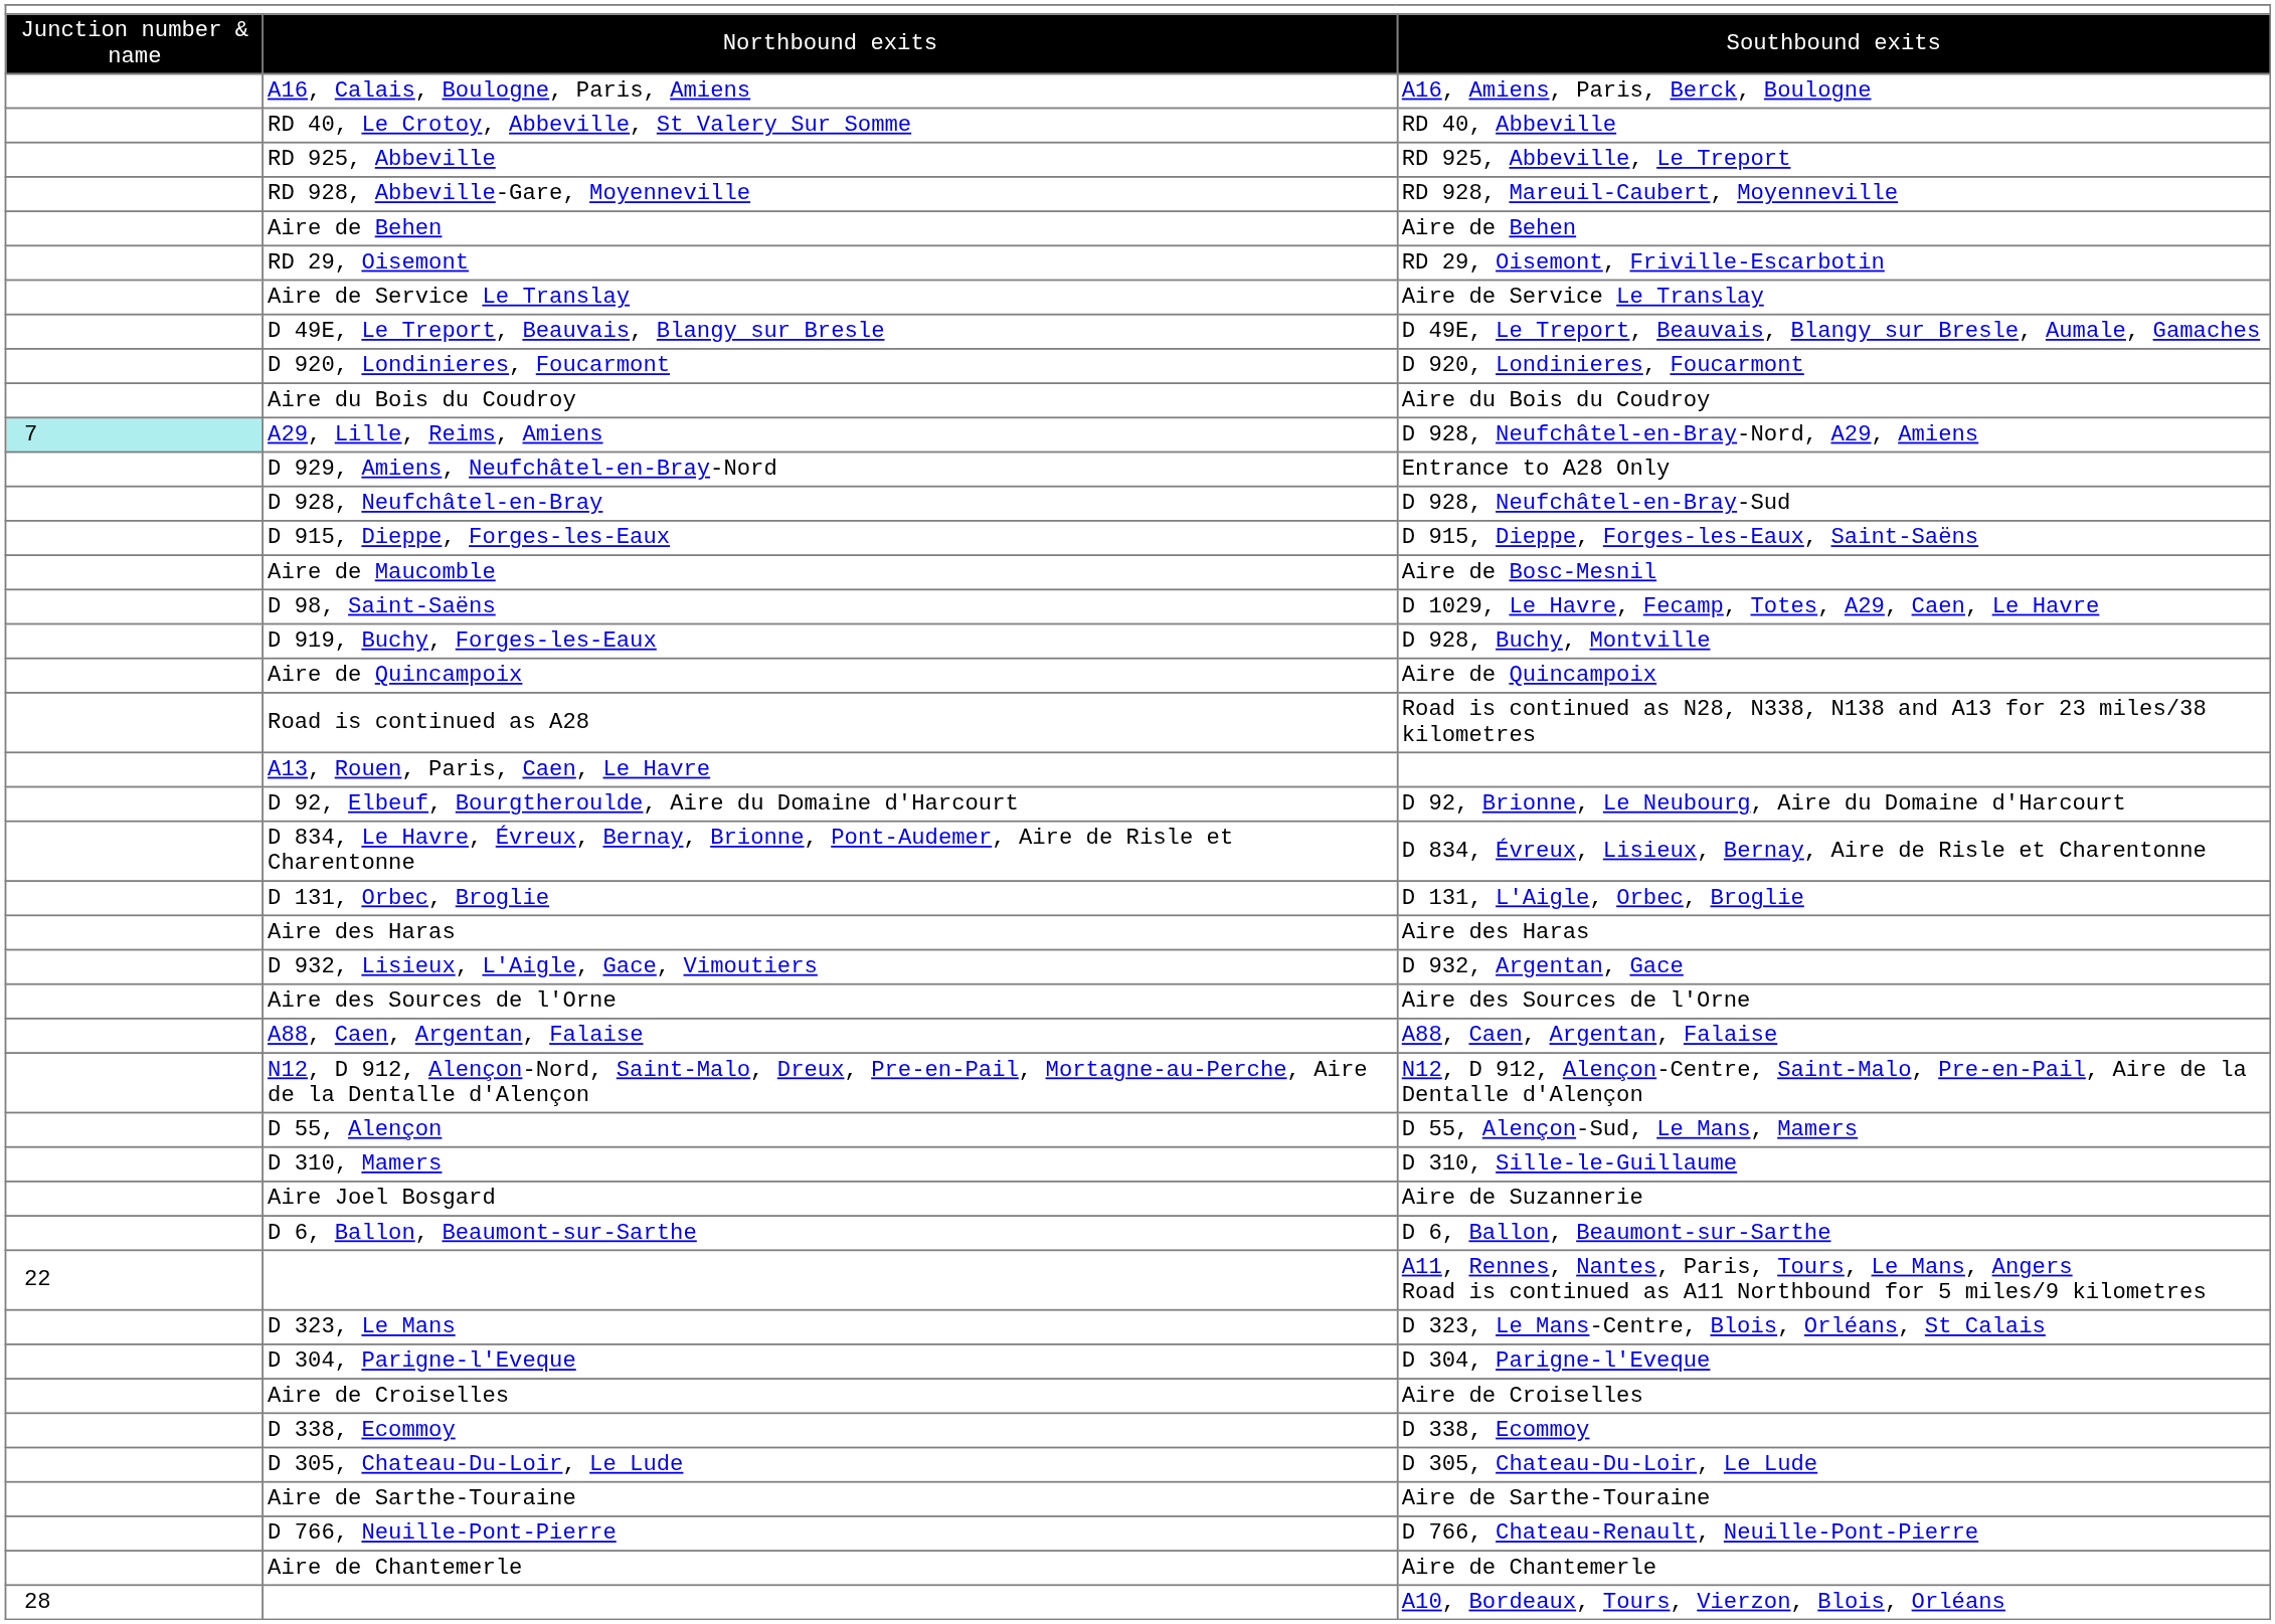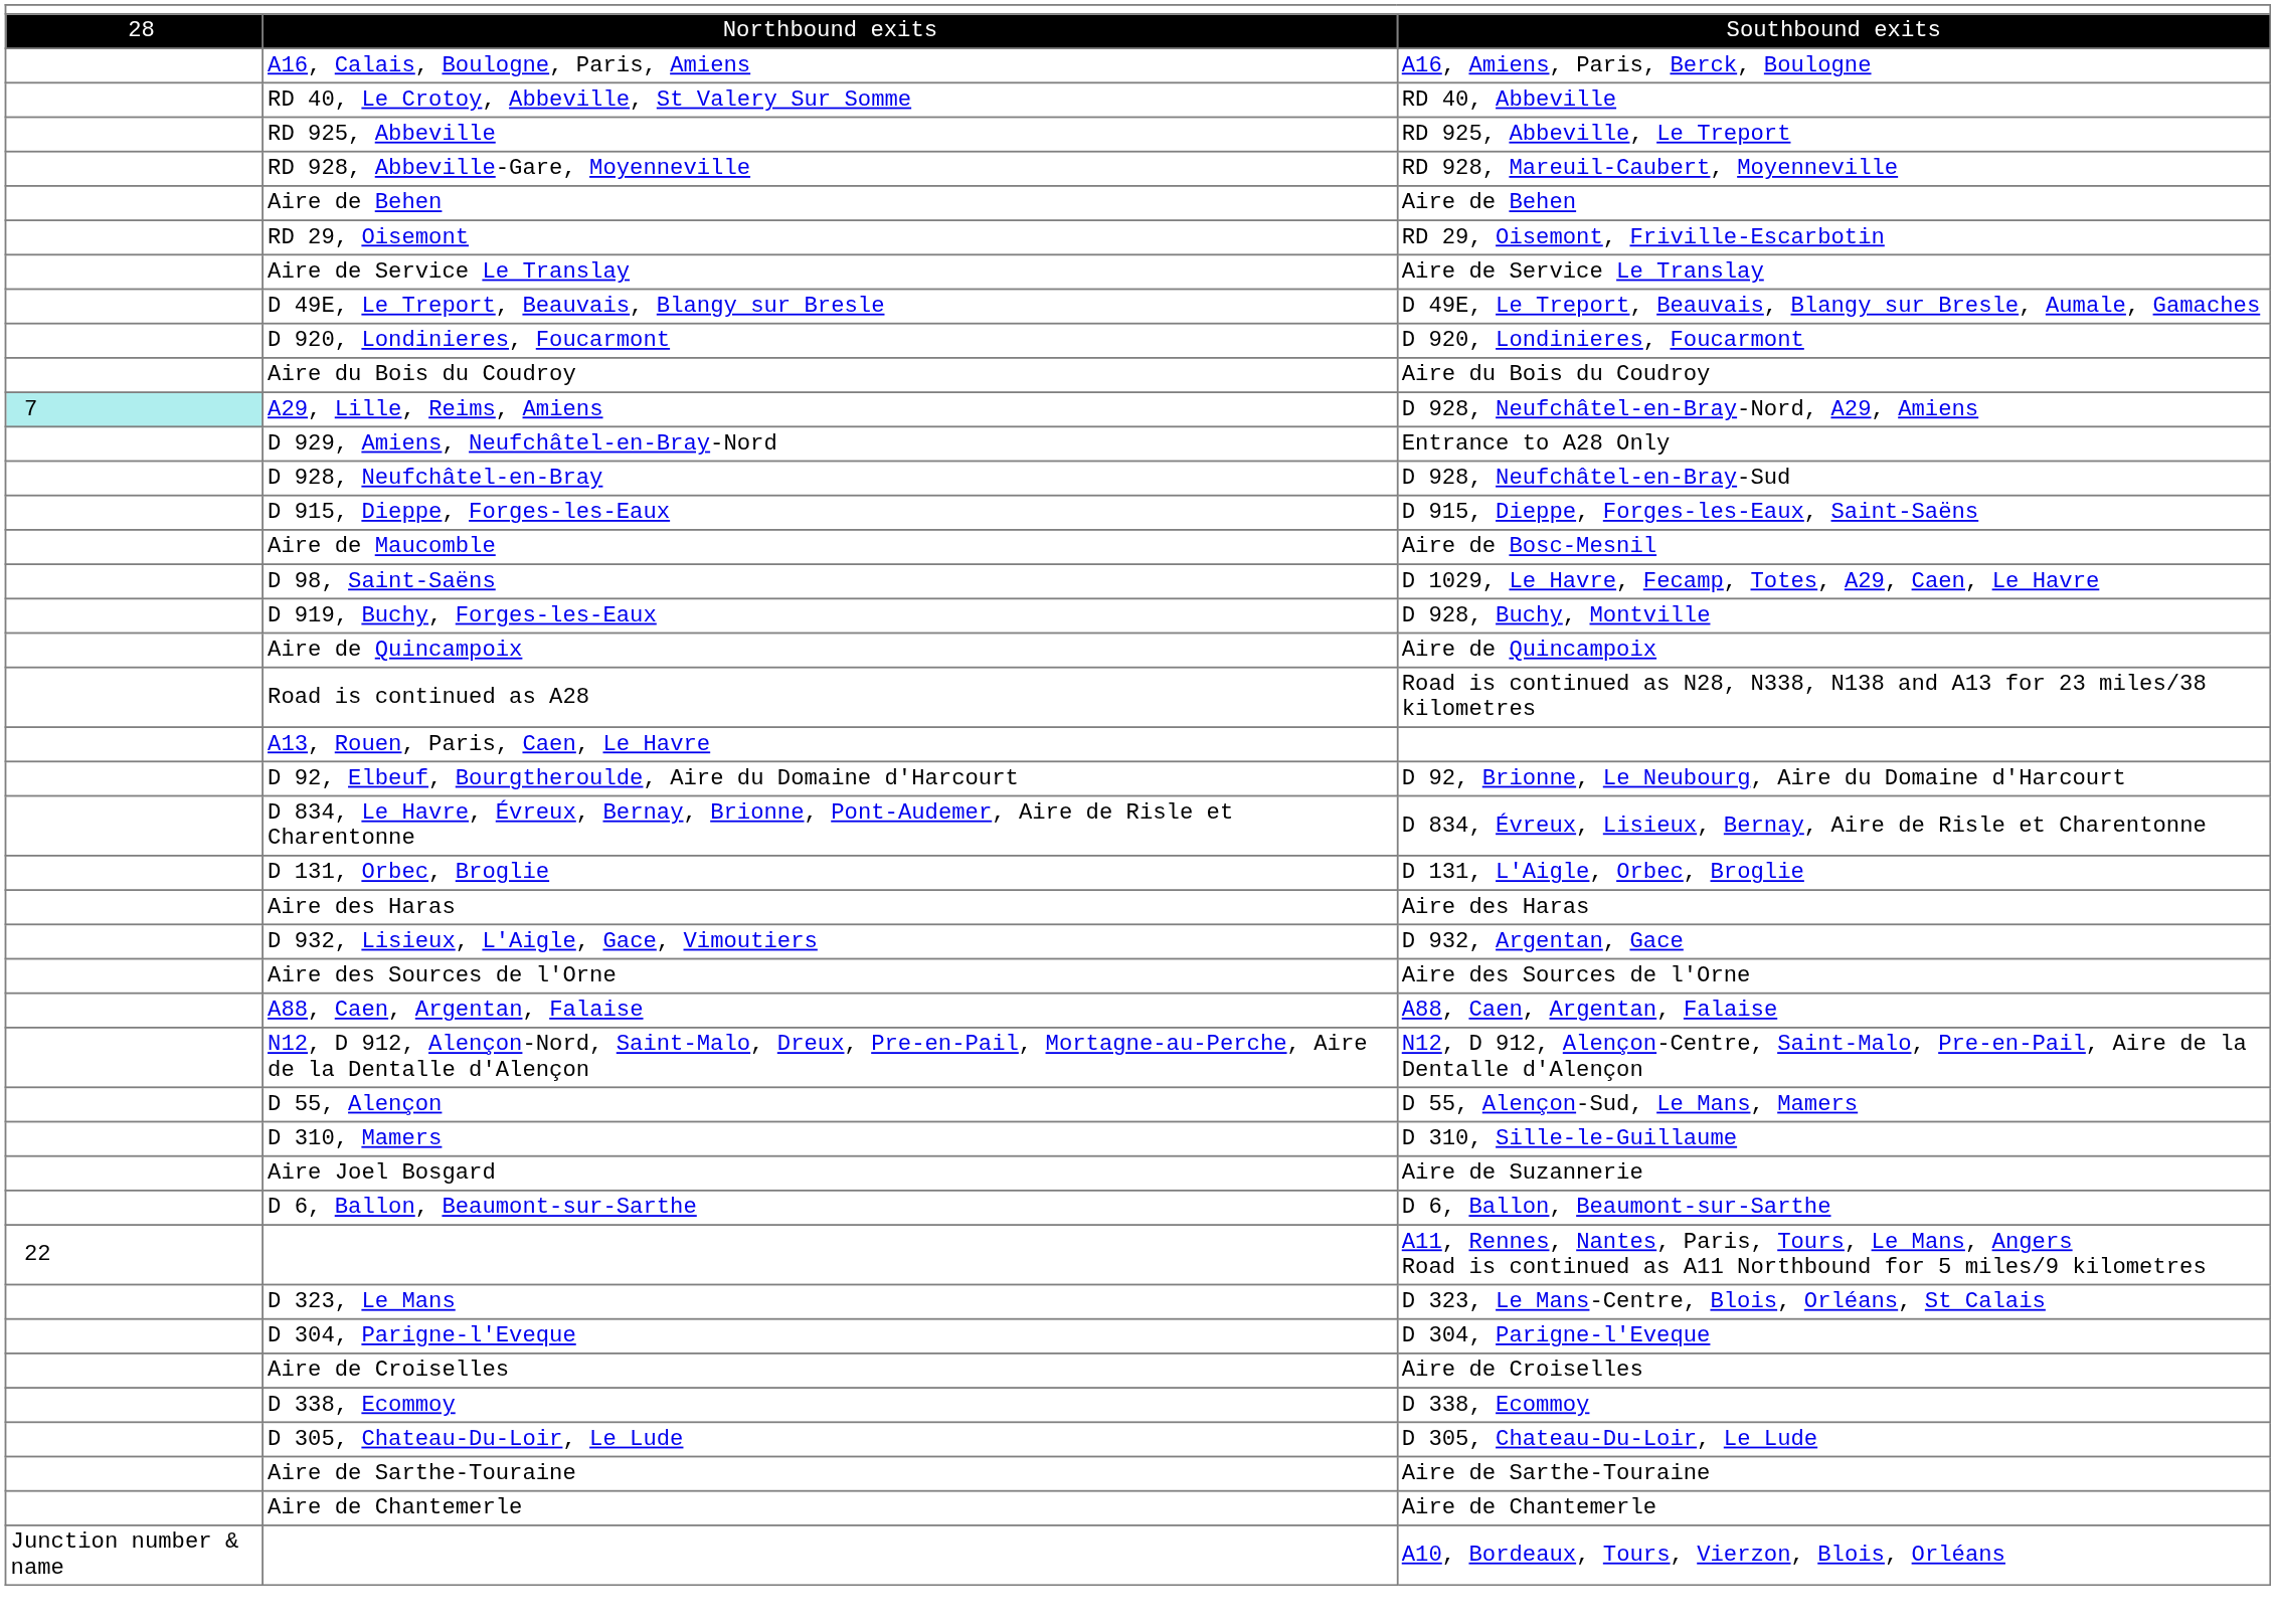Southbound exits | column 1: Junction number & name -> 28
- row: D 766, Neuille-Pont-Pierre | D 766, Chateau-Renault, Neuille-Pont-Pierre
A10, Bordeaux, Tours, Vierzon, Blois, Orléans | column 1: 28 -> Junction number & name
